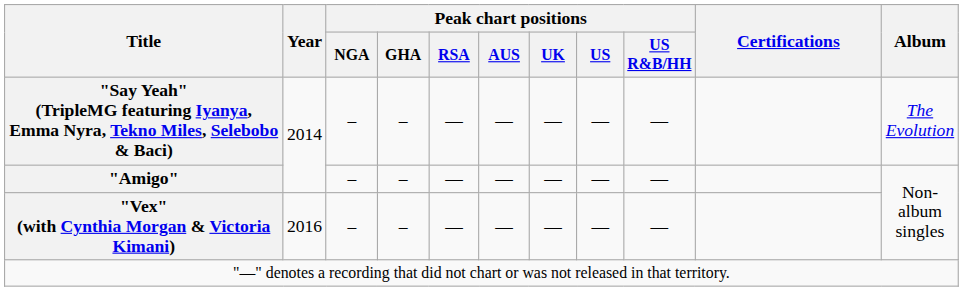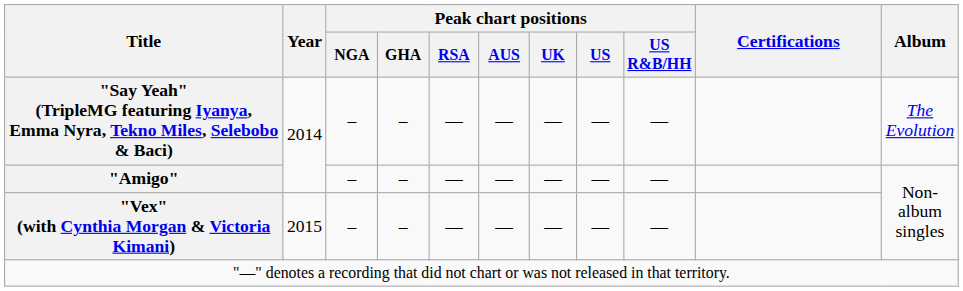"Vex" (with Cynthia Morgan & Victoria Kimani) | Year: 2016 -> 2015
